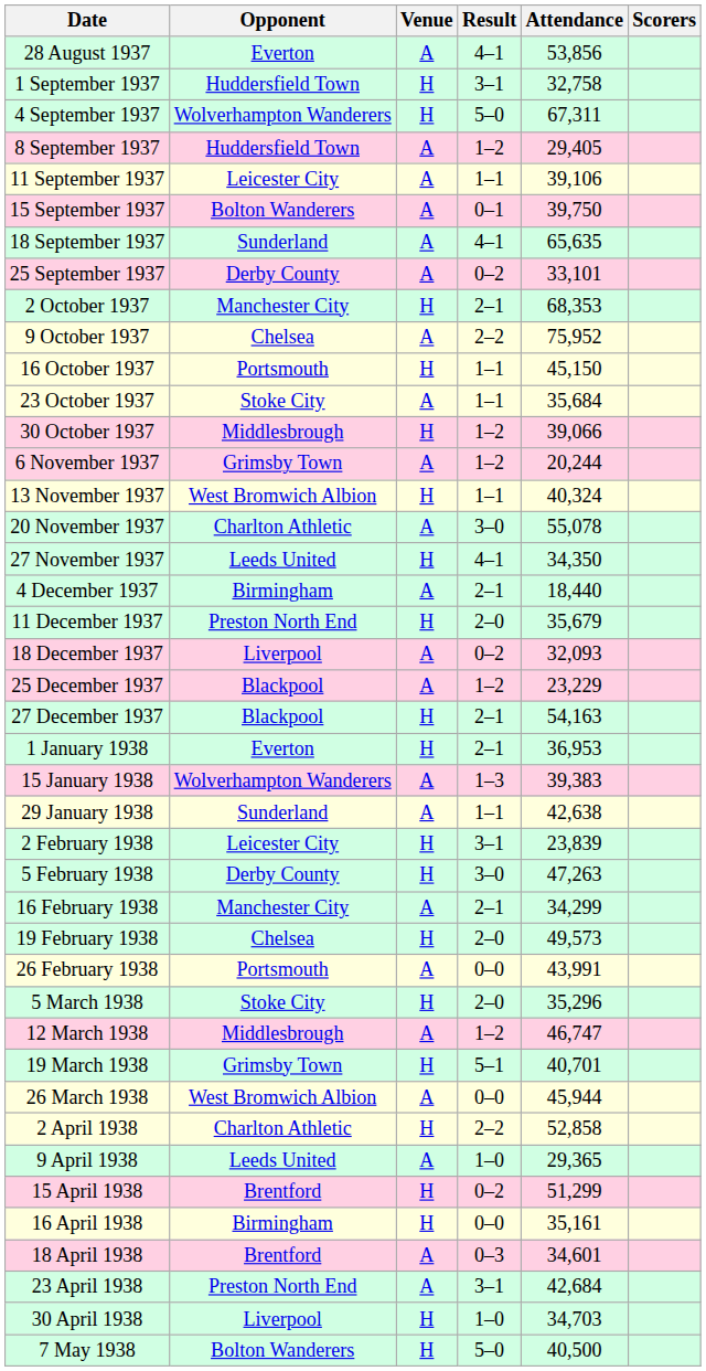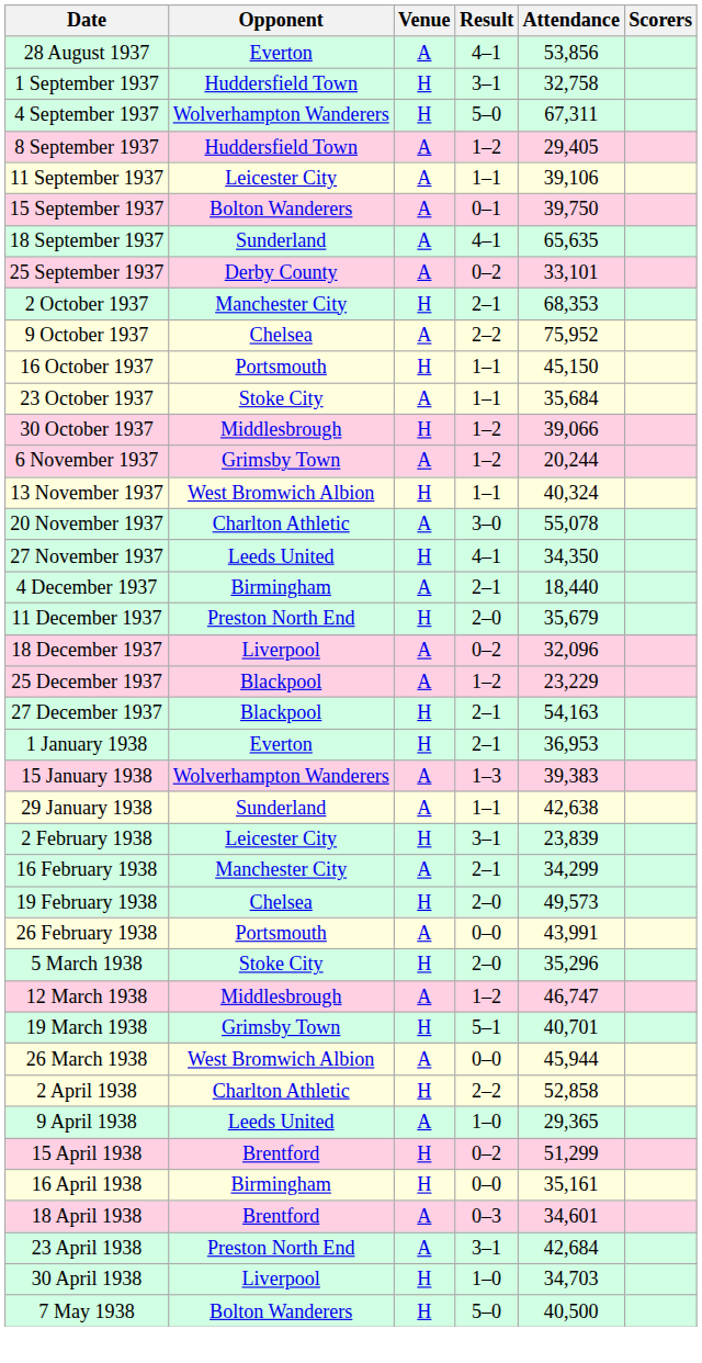18 December 1937 | Attendance: 32,093 -> 32,096
- row: 5 February 1938 | Derby County | H | 3–0 | 47,263
